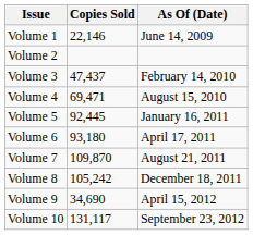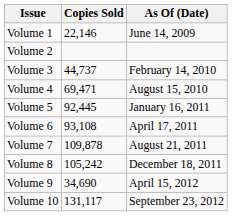Volume 3 | Copies Sold: 47,437 -> 44,737
Volume 6 | Copies Sold: 93,180 -> 93,108
Volume 7 | Copies Sold: 109,870 -> 109,878
